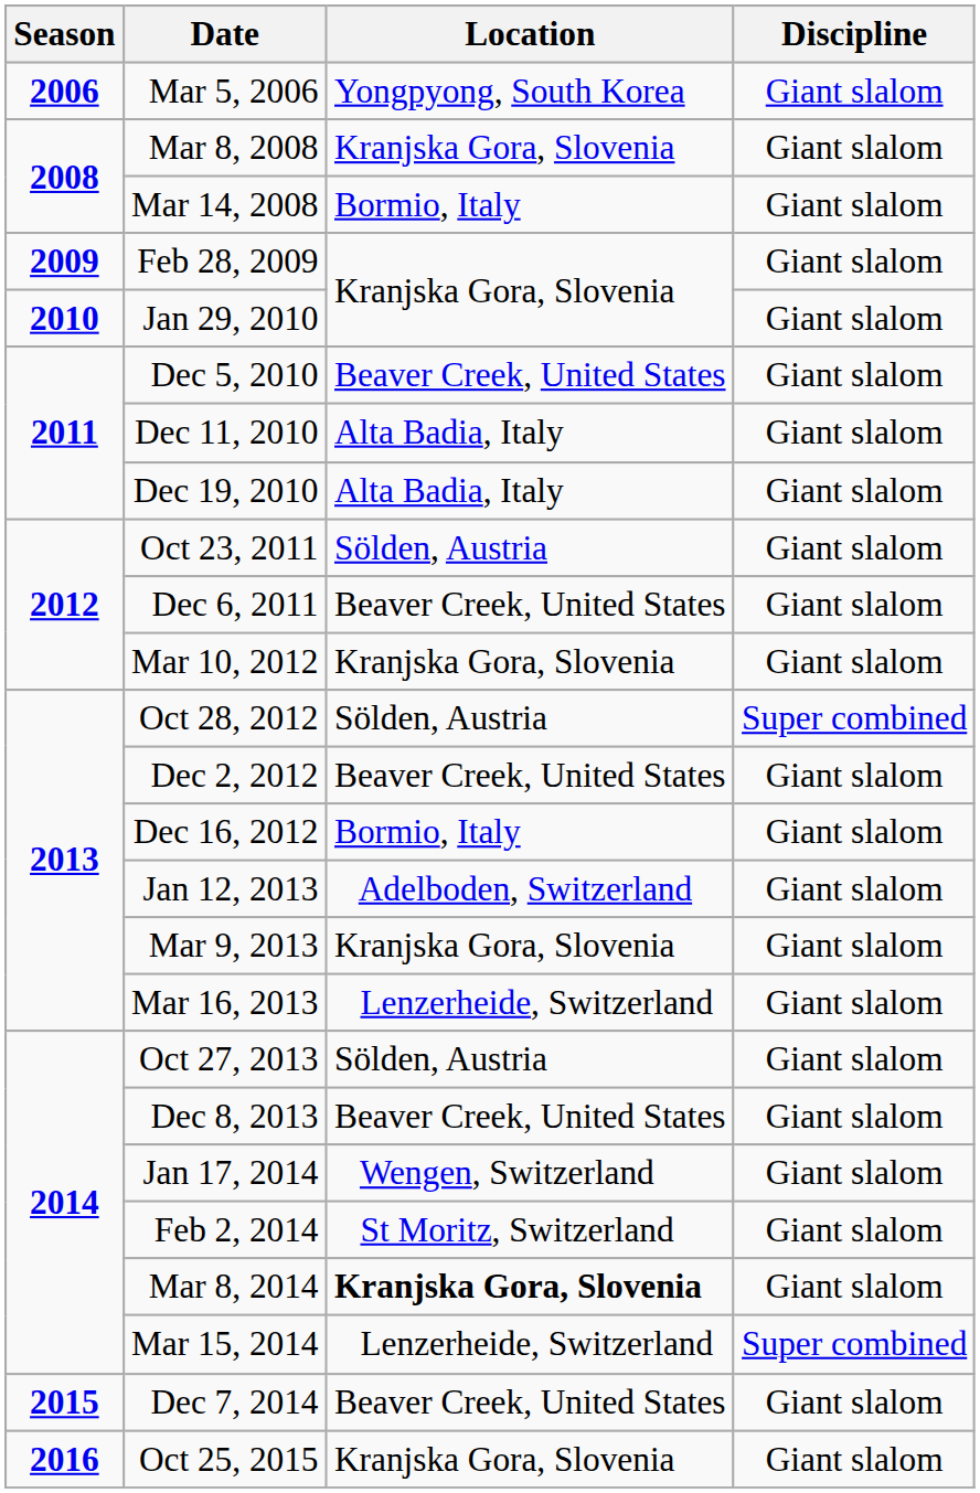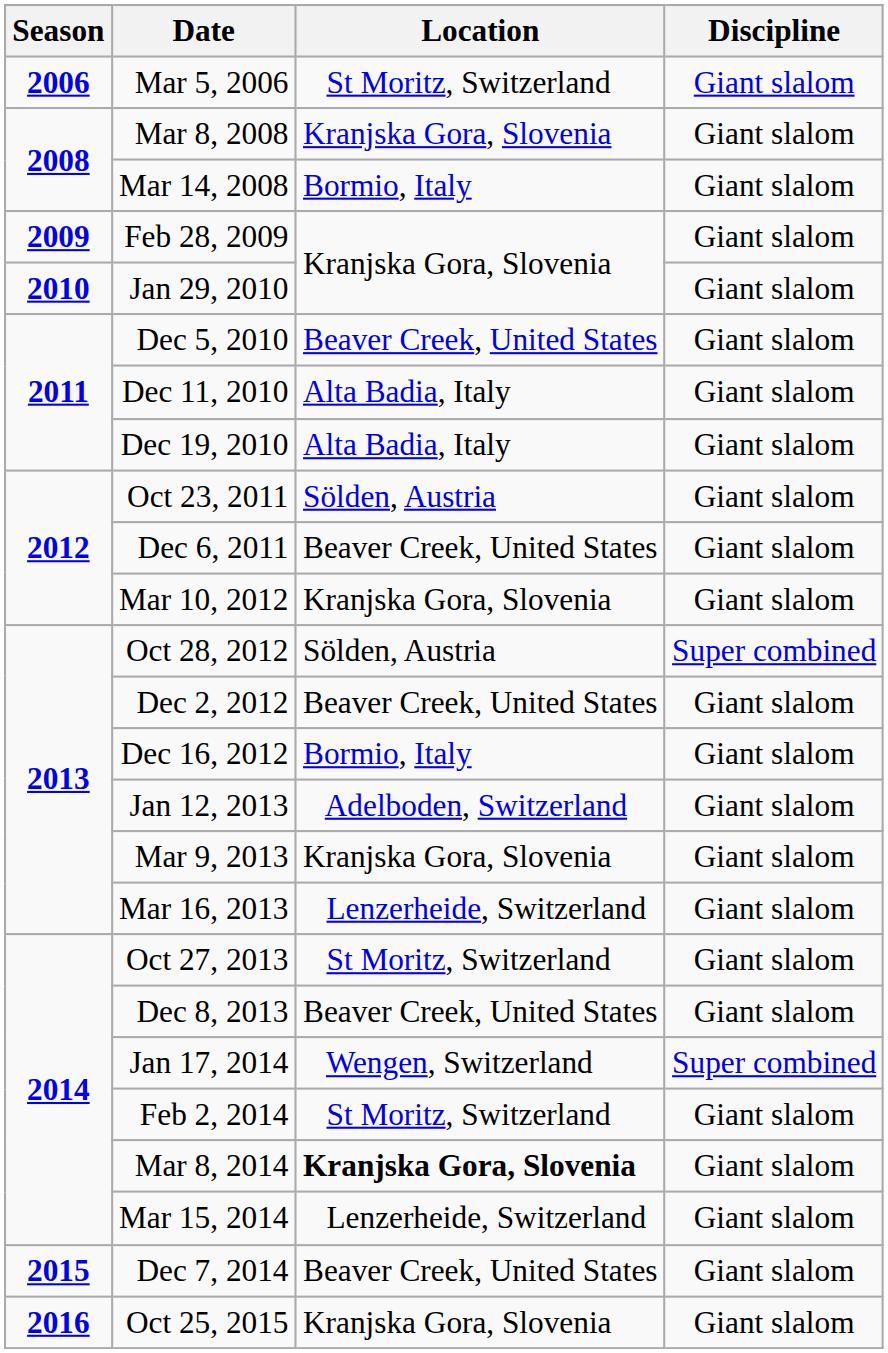Mar 5, 2006 | Location: Yongpyong, South Korea -> St Moritz, Switzerland
Oct 27, 2013 | Location: Sölden, Austria -> St Moritz, Switzerland
Jan 17, 2014 | Discipline: Giant slalom -> Super combined
Mar 15, 2014 | Discipline: Super combined -> Giant slalom
